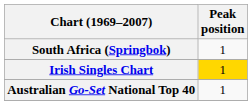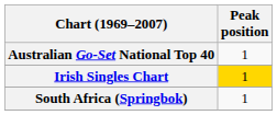rows swapped: Australian Go-Set National Top 40 <-> South Africa (Springbok)
